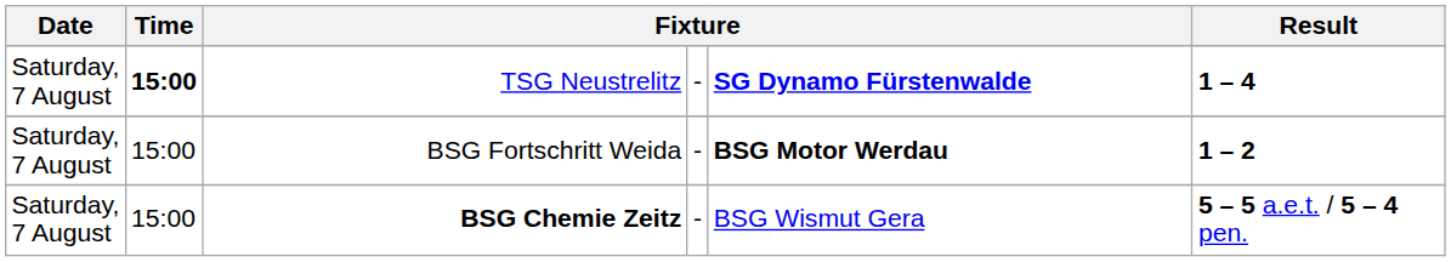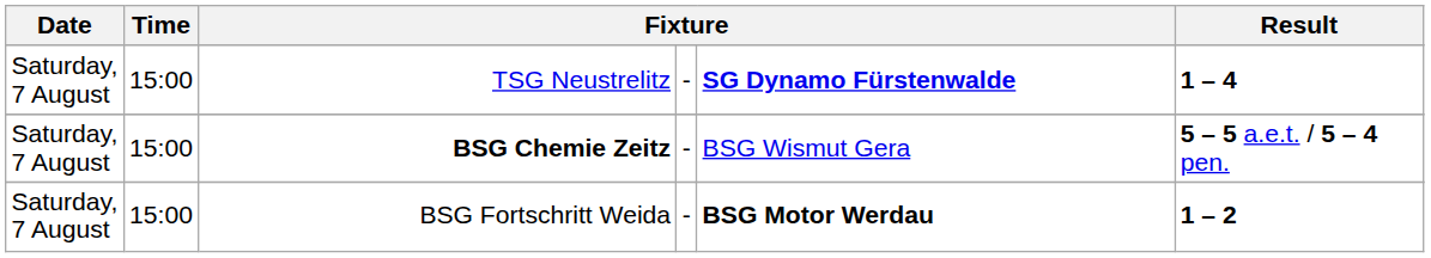TSG Neustrelitz | Time: bold -> normal
rows swapped: BSG Chemie Zeitz <-> BSG Fortschritt Weida
